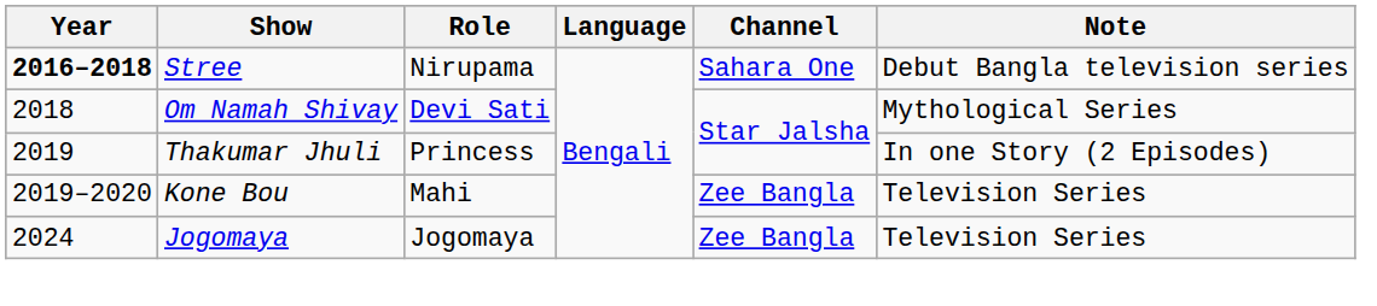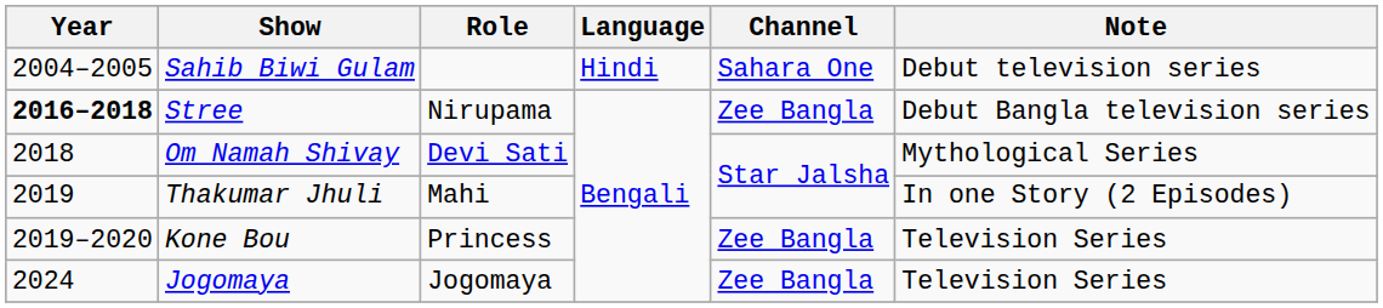+ row: 2004–2005 | Sahib Biwi Gulam | Hindi | Sahara One | Debut television series
Stree | Channel: Sahara One -> Zee Bangla
Thakumar Jhuli | Role: Princess -> Mahi
Kone Bou | Role: Mahi -> Princess
